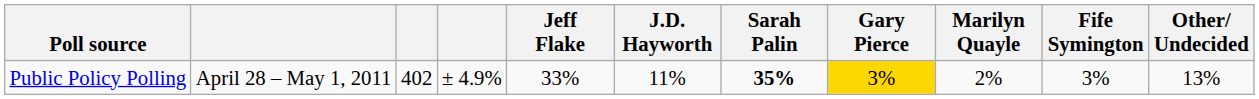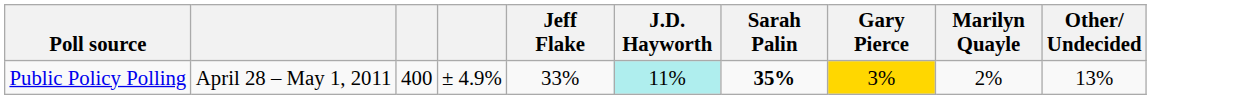- column: Fife Symington | 3%
Public Policy Polling | column 3: 402 -> 400
Public Policy Polling | J.D. Hayworth: no background -> paleturquoise background
